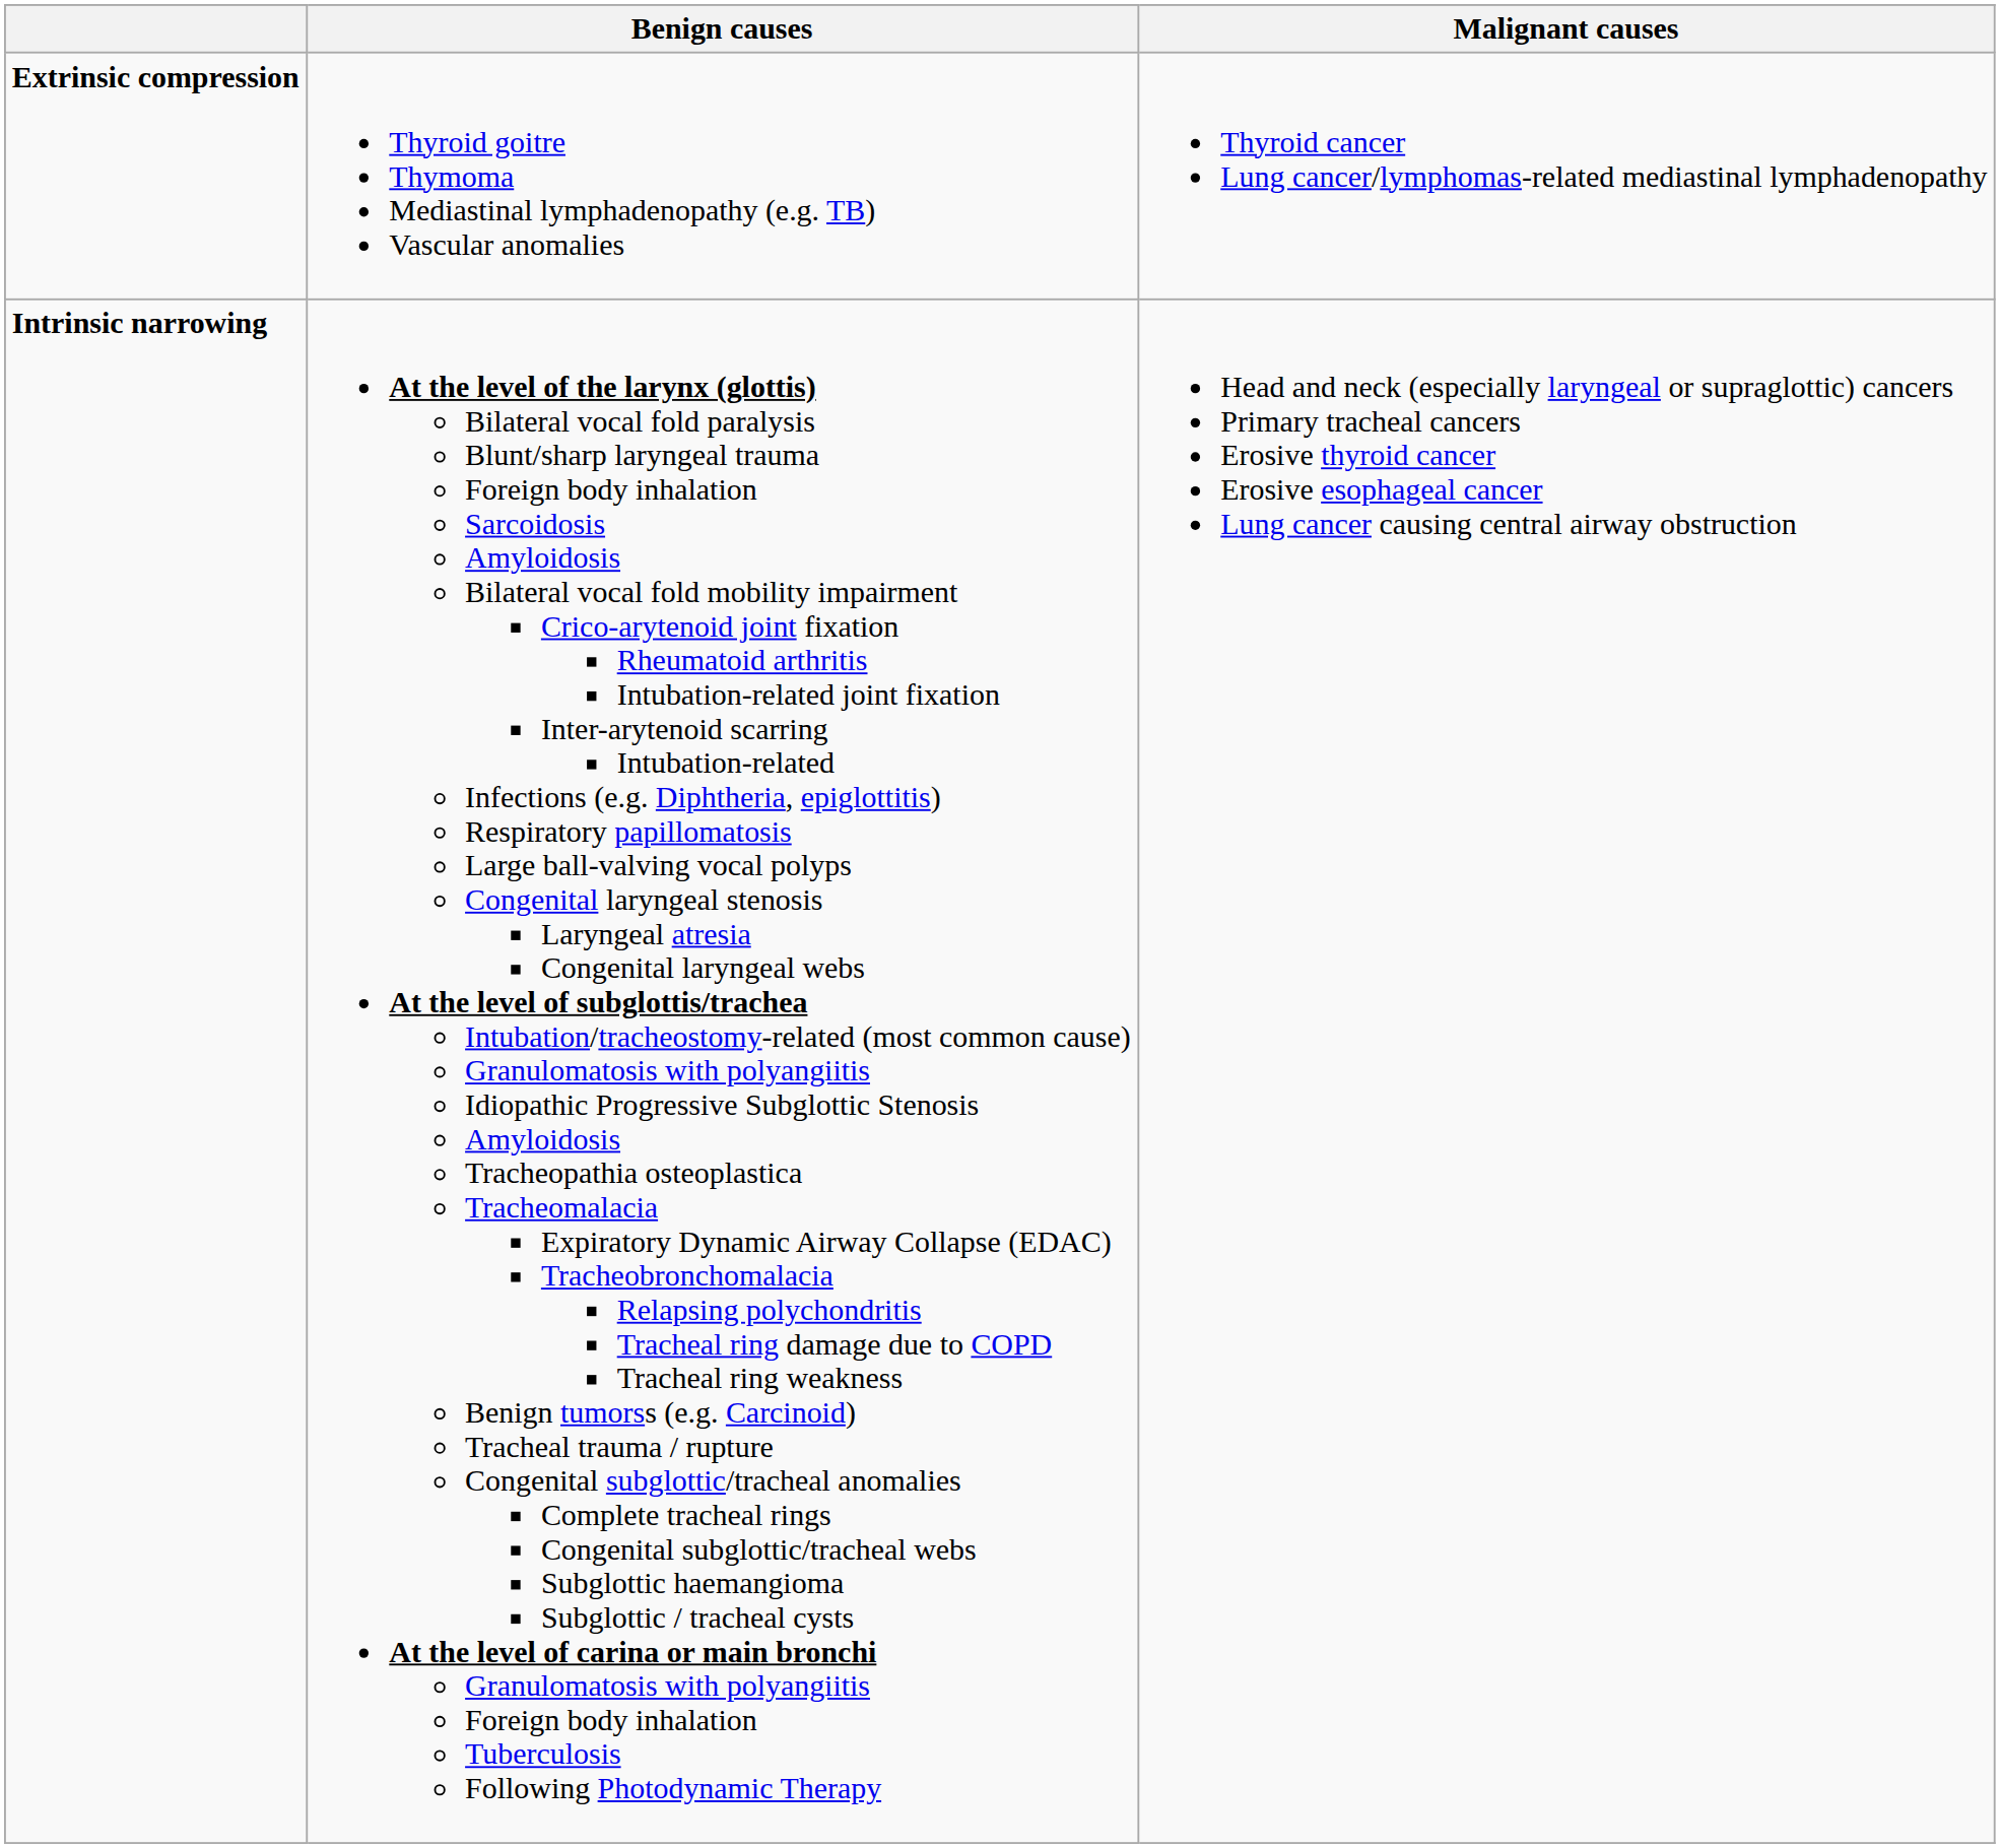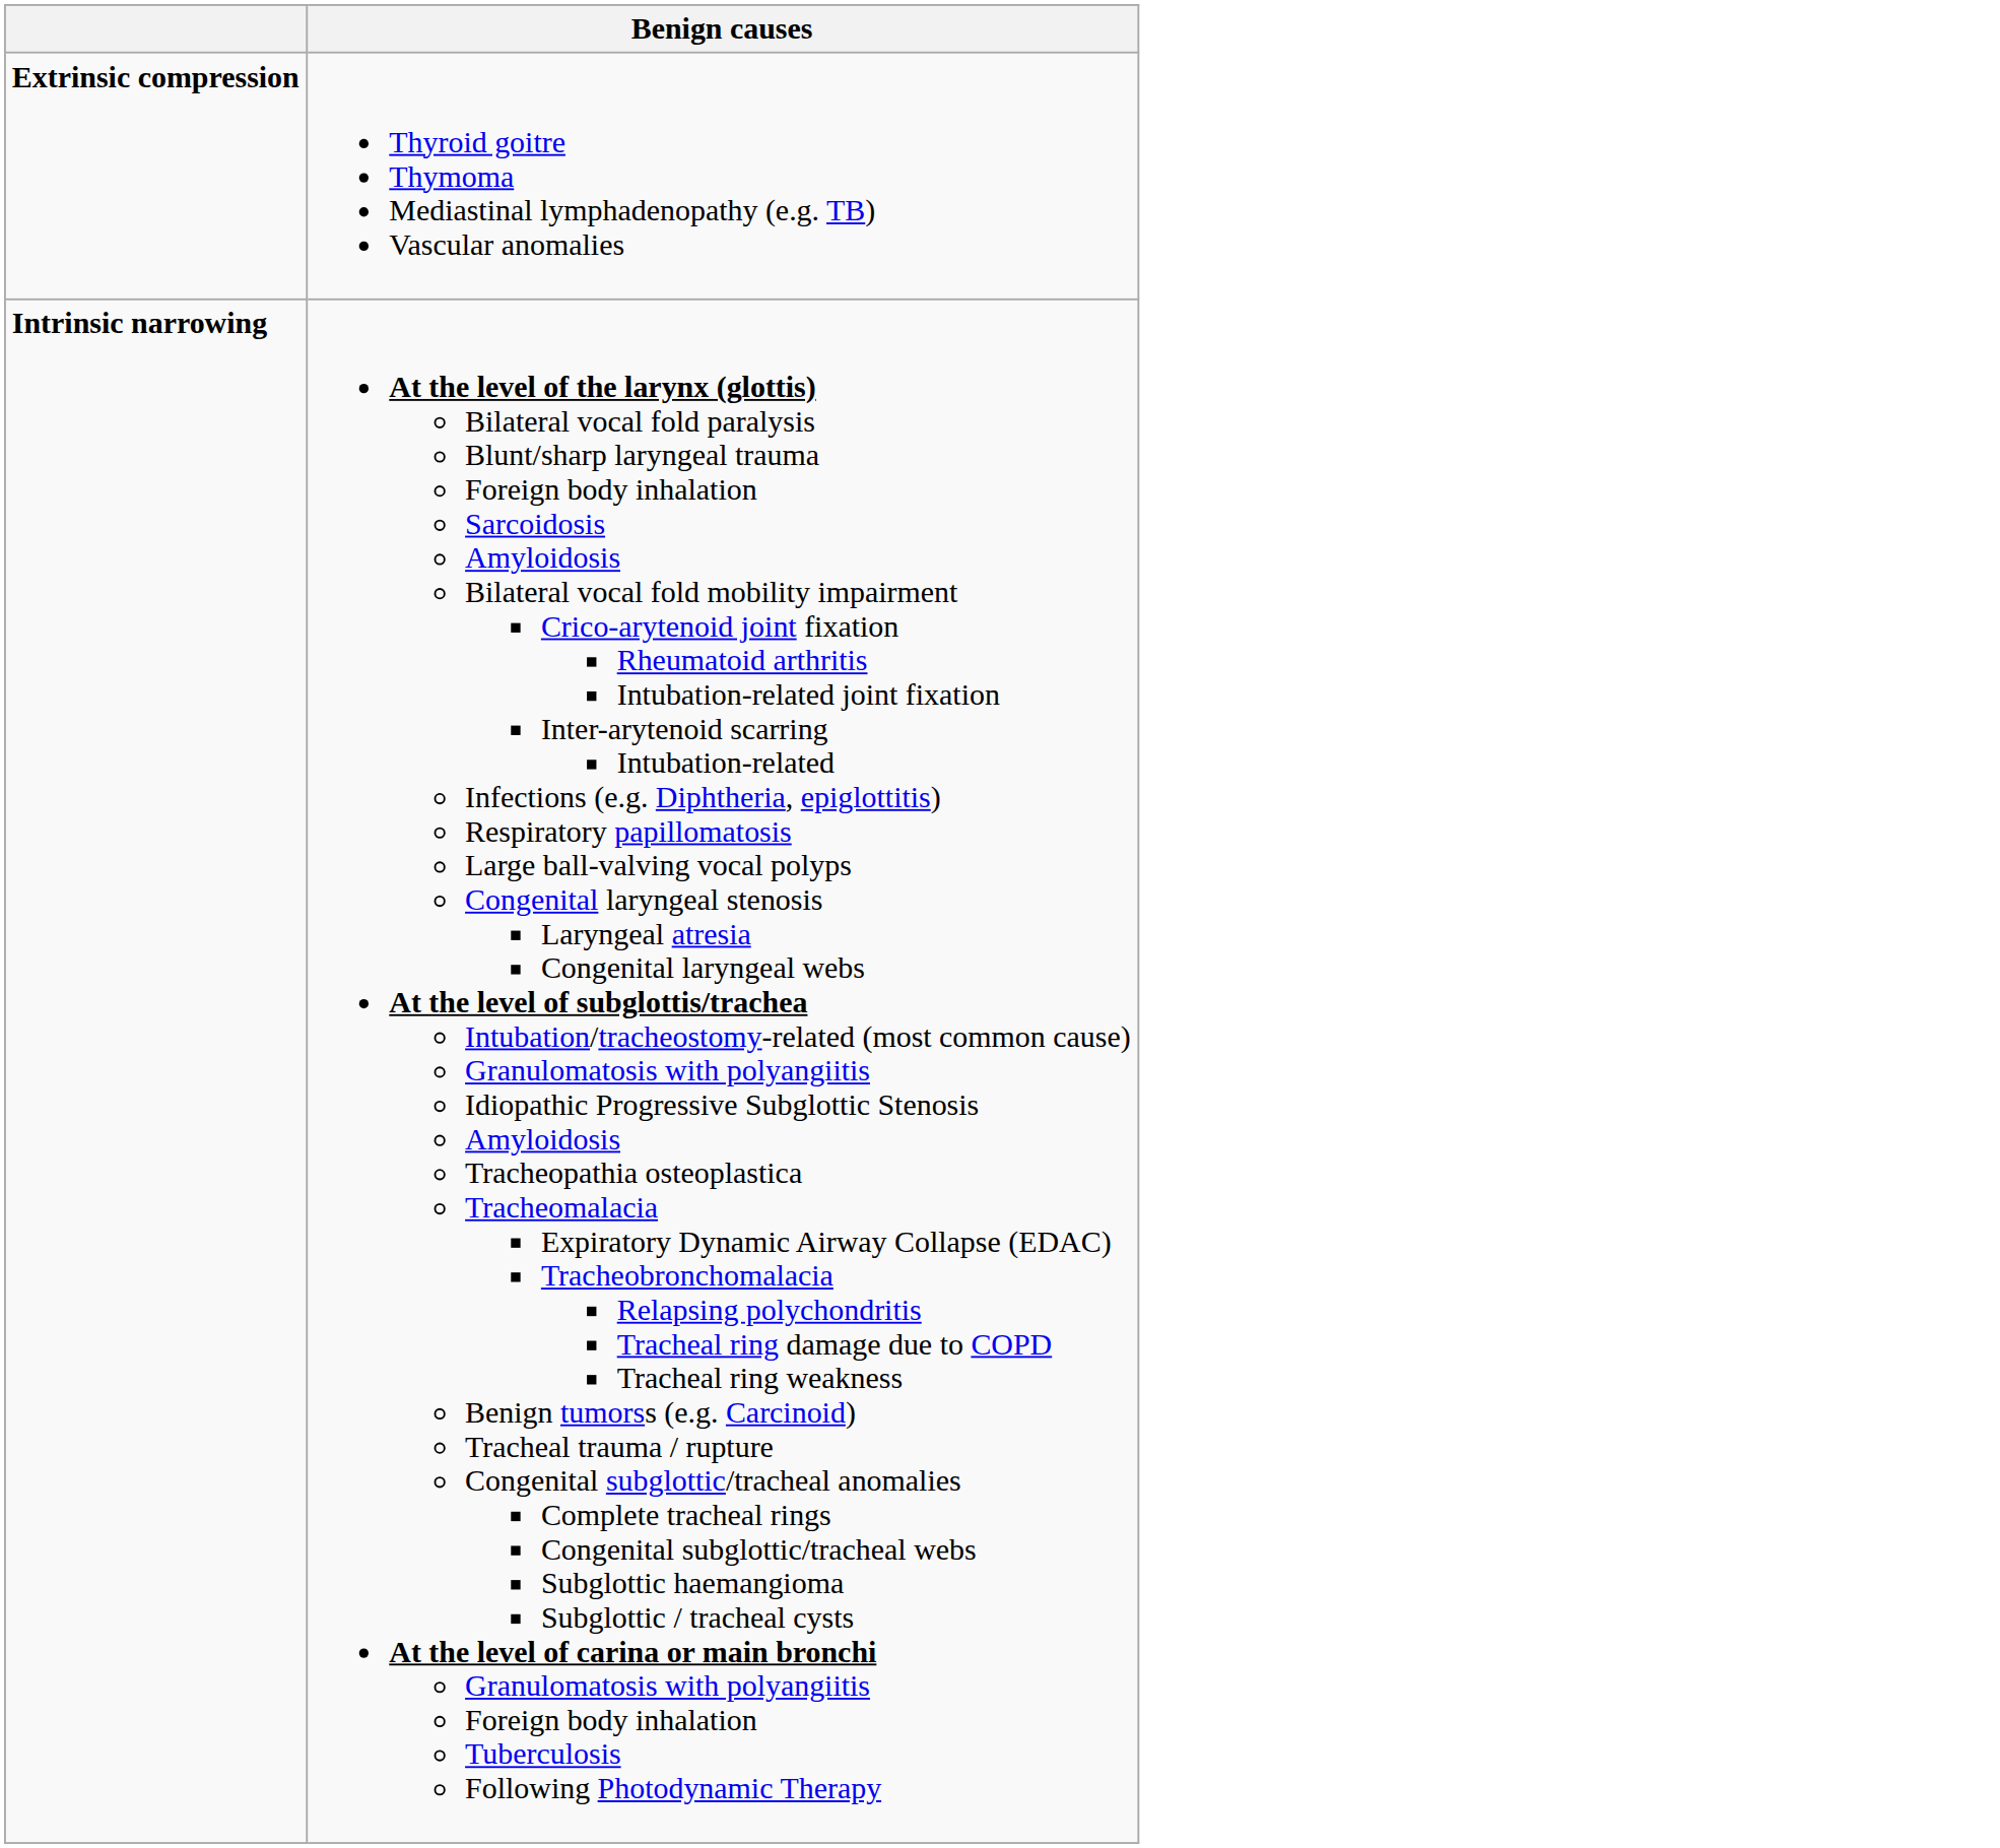- column: Malignant causes | Thyroid cancer Lung cancer/lymphomas-related mediastinal lymphadenopathy | Head and neck (especially laryngeal or supraglottic) cancers Primary tracheal cancers Erosive thyroid cancer Erosive esophageal cancer Lung cancer causing central airway obstruction
